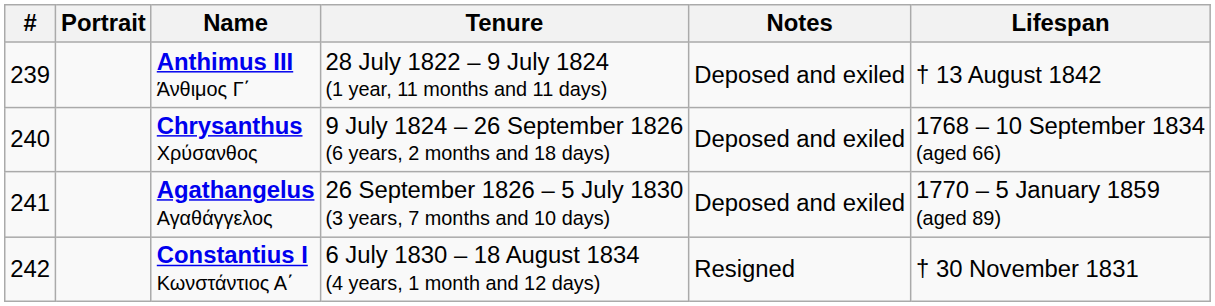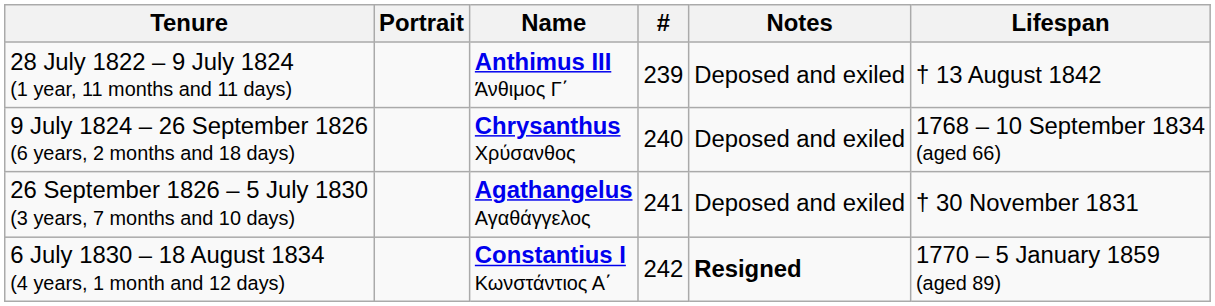columns swapped: # <-> Tenure
Agathangelus Αγαθάγγελος | Lifespan: 1770 – 5 January 1859 (aged 89) -> † 30 November 1831
Constantius I Κωνστάντιος Α΄ | Notes: normal -> bold
Constantius I Κωνστάντιος Α΄ | Lifespan: † 30 November 1831 -> 1770 – 5 January 1859 (aged 89)
